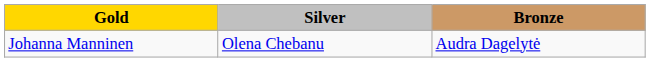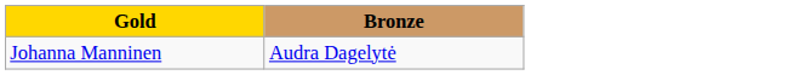- column: Silver | Olena Chebanu
